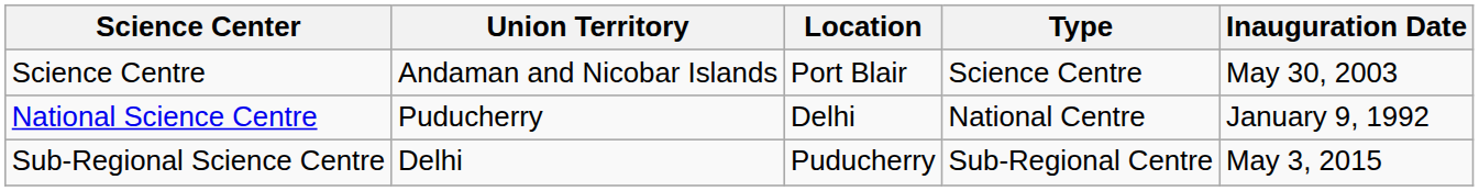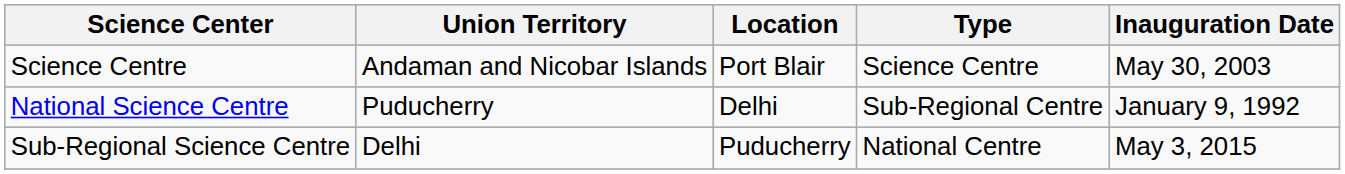National Science Centre | Type: National Centre -> Sub-Regional Centre
Sub-Regional Science Centre | Type: Sub-Regional Centre -> National Centre
